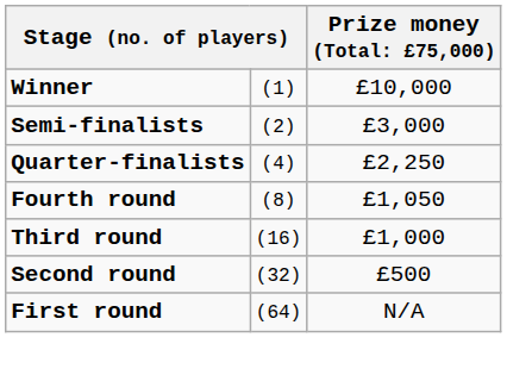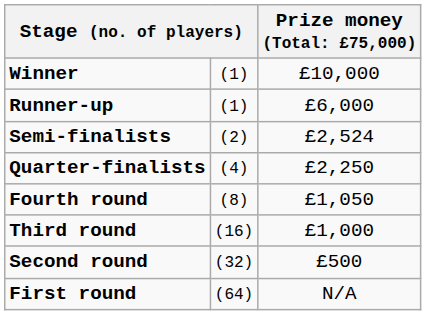+ row: Runner-up | (1) | £6,000
Semi-finalists | column 3: £3,000 -> £2,524
